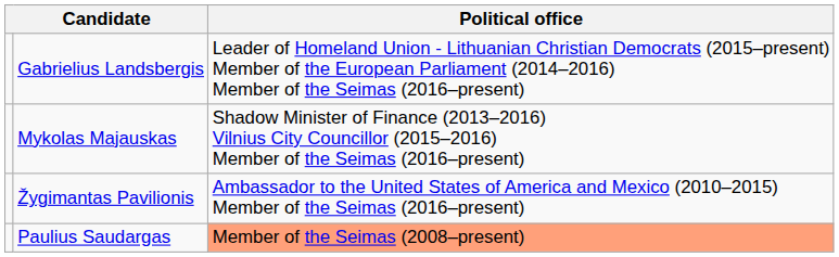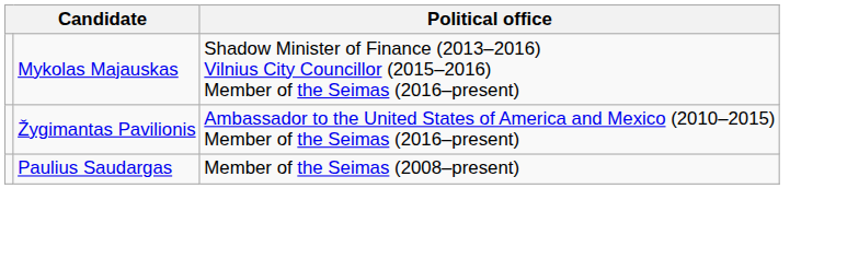- row: Gabrielius Landsbergis | Leader of Homeland Union - Lithuanian Christian Democrats (2015–present) Member of the European Parliament (2014–2016) Member of the Seimas (2016–present)
Paulius Saudargas | Political office: lightsalmon background -> no background
